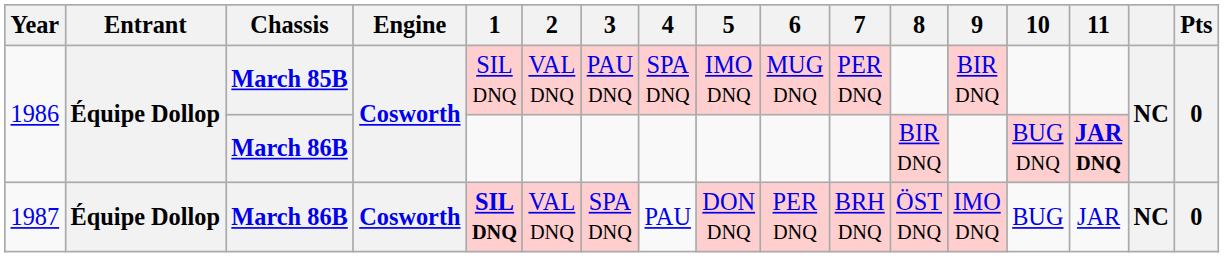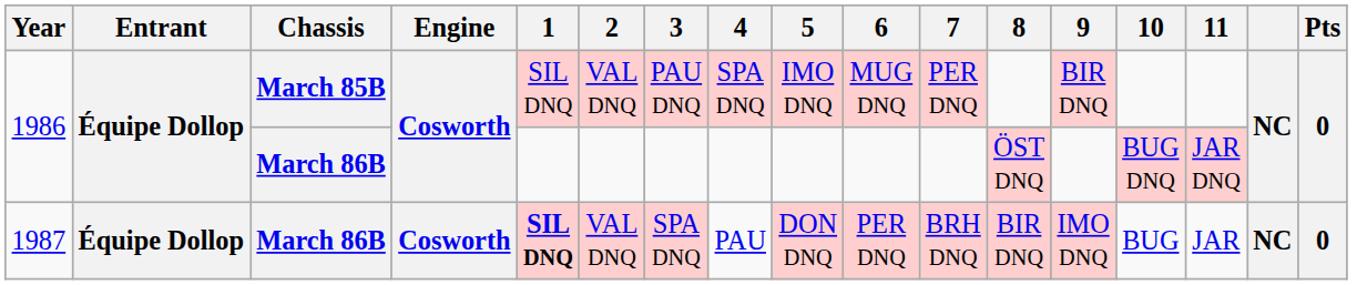1986 / March 86B | 8: BIR DNQ -> ÖST DNQ
1986 / March 86B | 11: bold -> normal
1987 | 8: ÖST DNQ -> BIR DNQ
